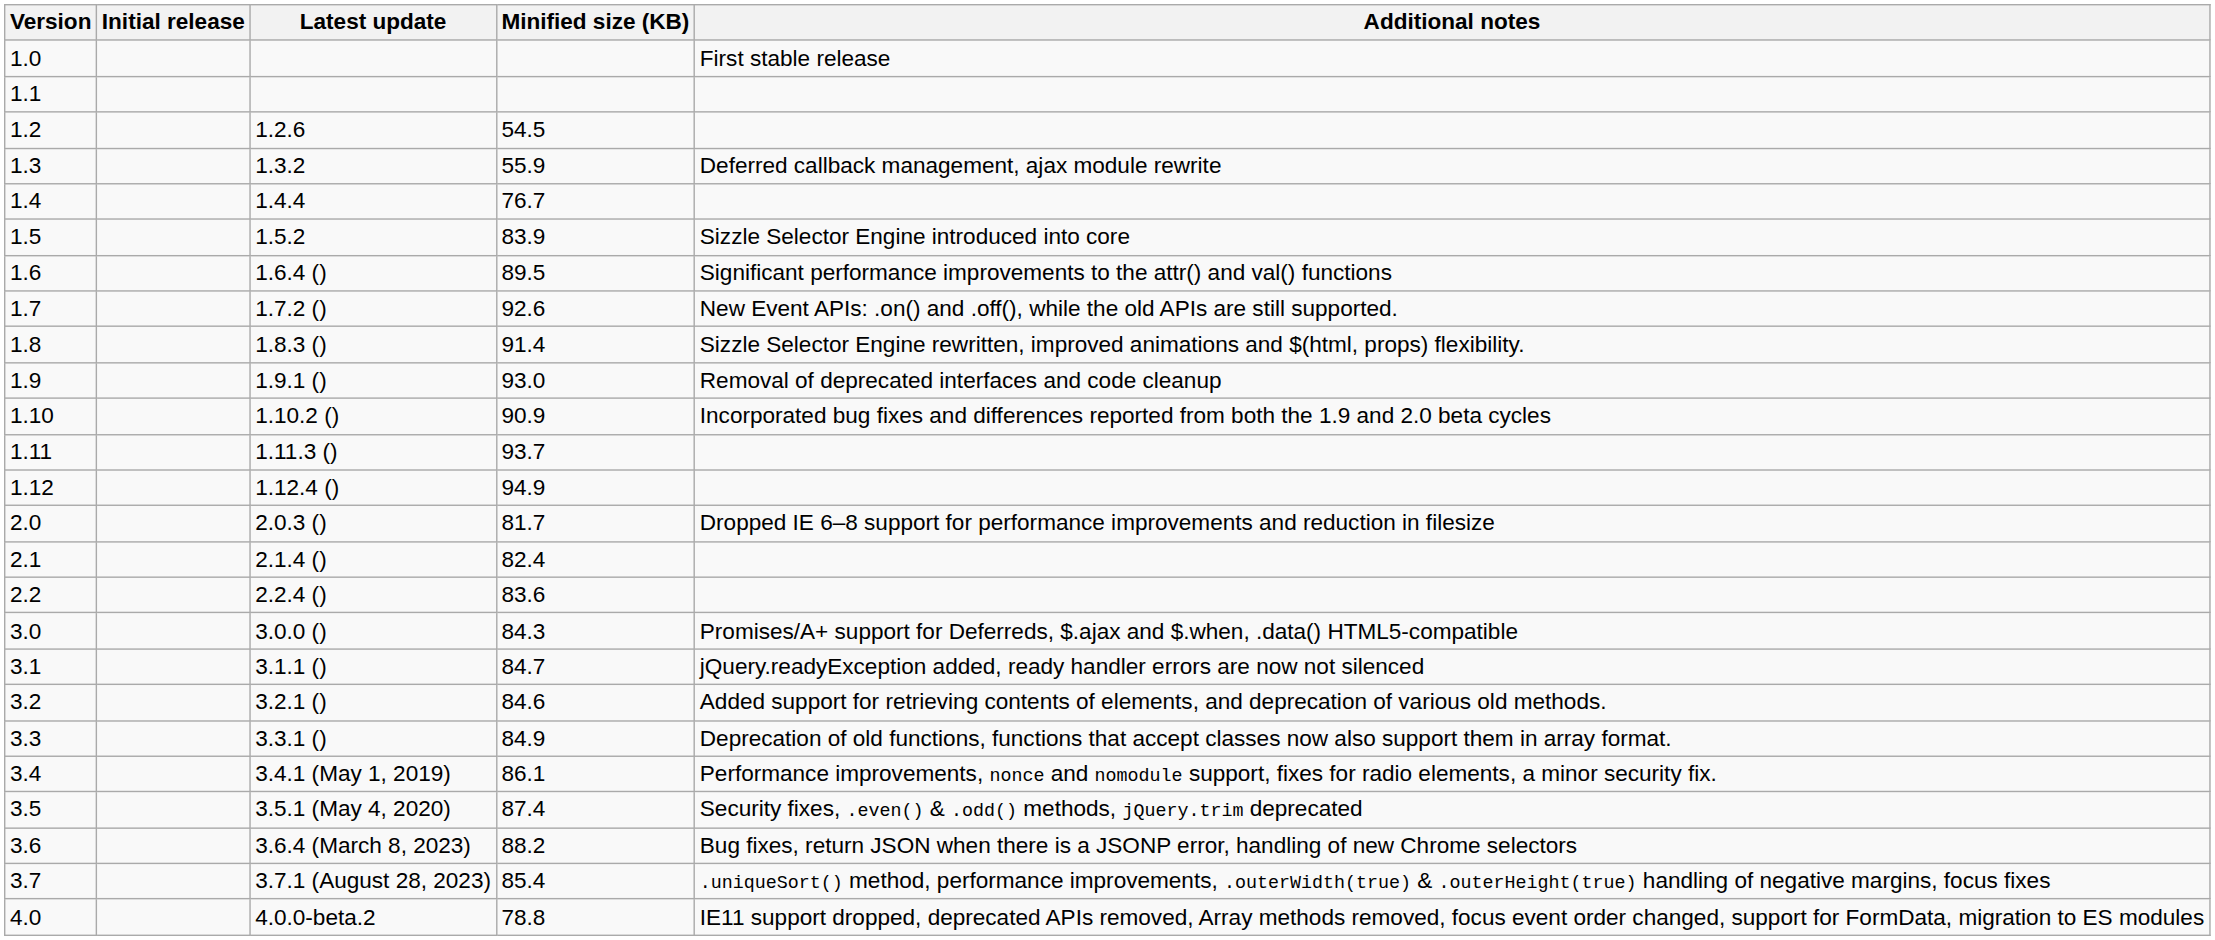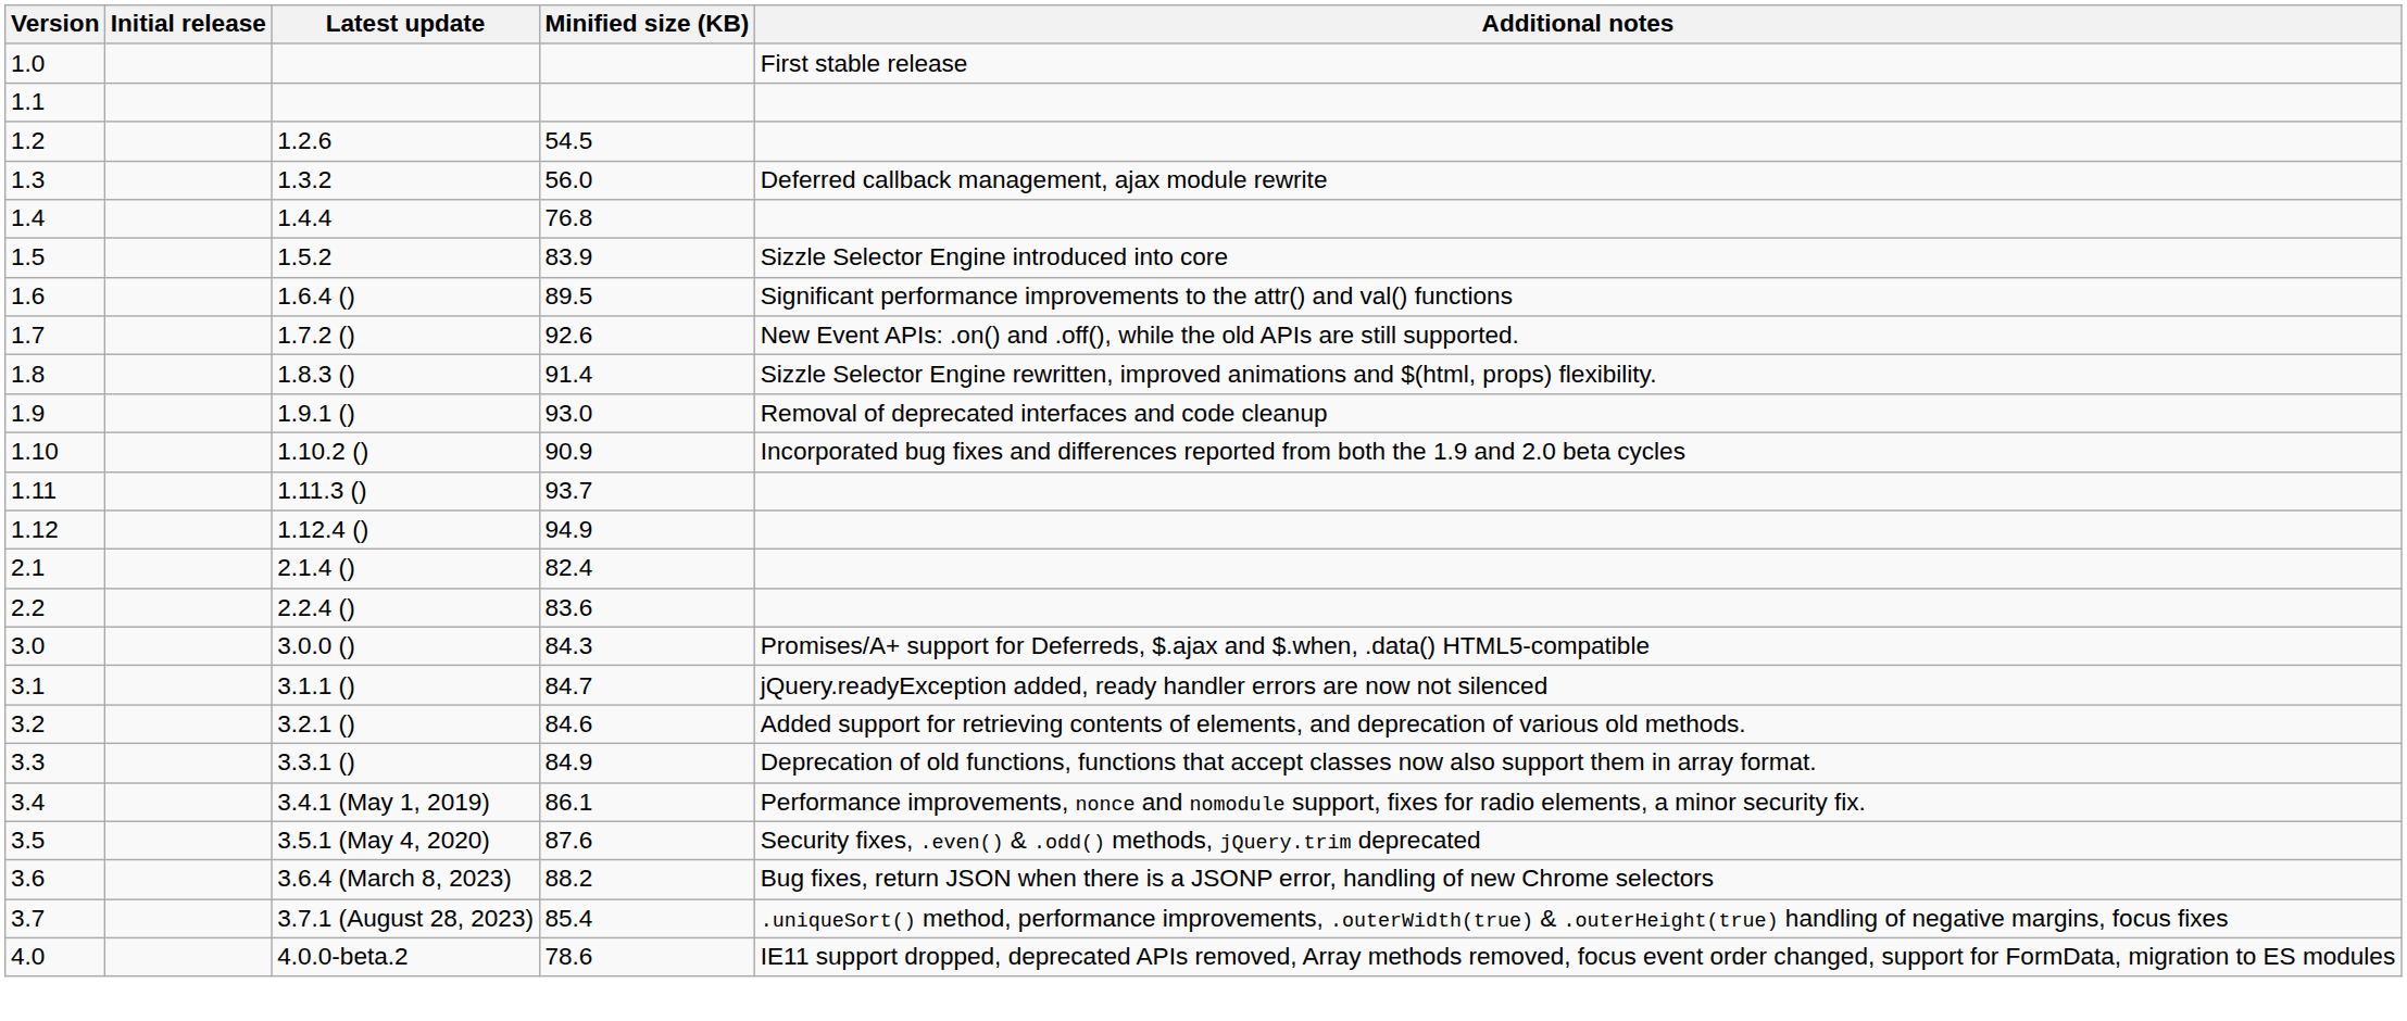1.3 | Minified size (KB): 55.9 -> 56.0
1.4 | Minified size (KB): 76.7 -> 76.8
- row: 2.0 | 2.0.3 () | 81.7 | Dropped IE 6–8 support for performance improvements and reduction in filesize
3.5 | Minified size (KB): 87.4 -> 87.6
4.0 | Minified size (KB): 78.8 -> 78.6
